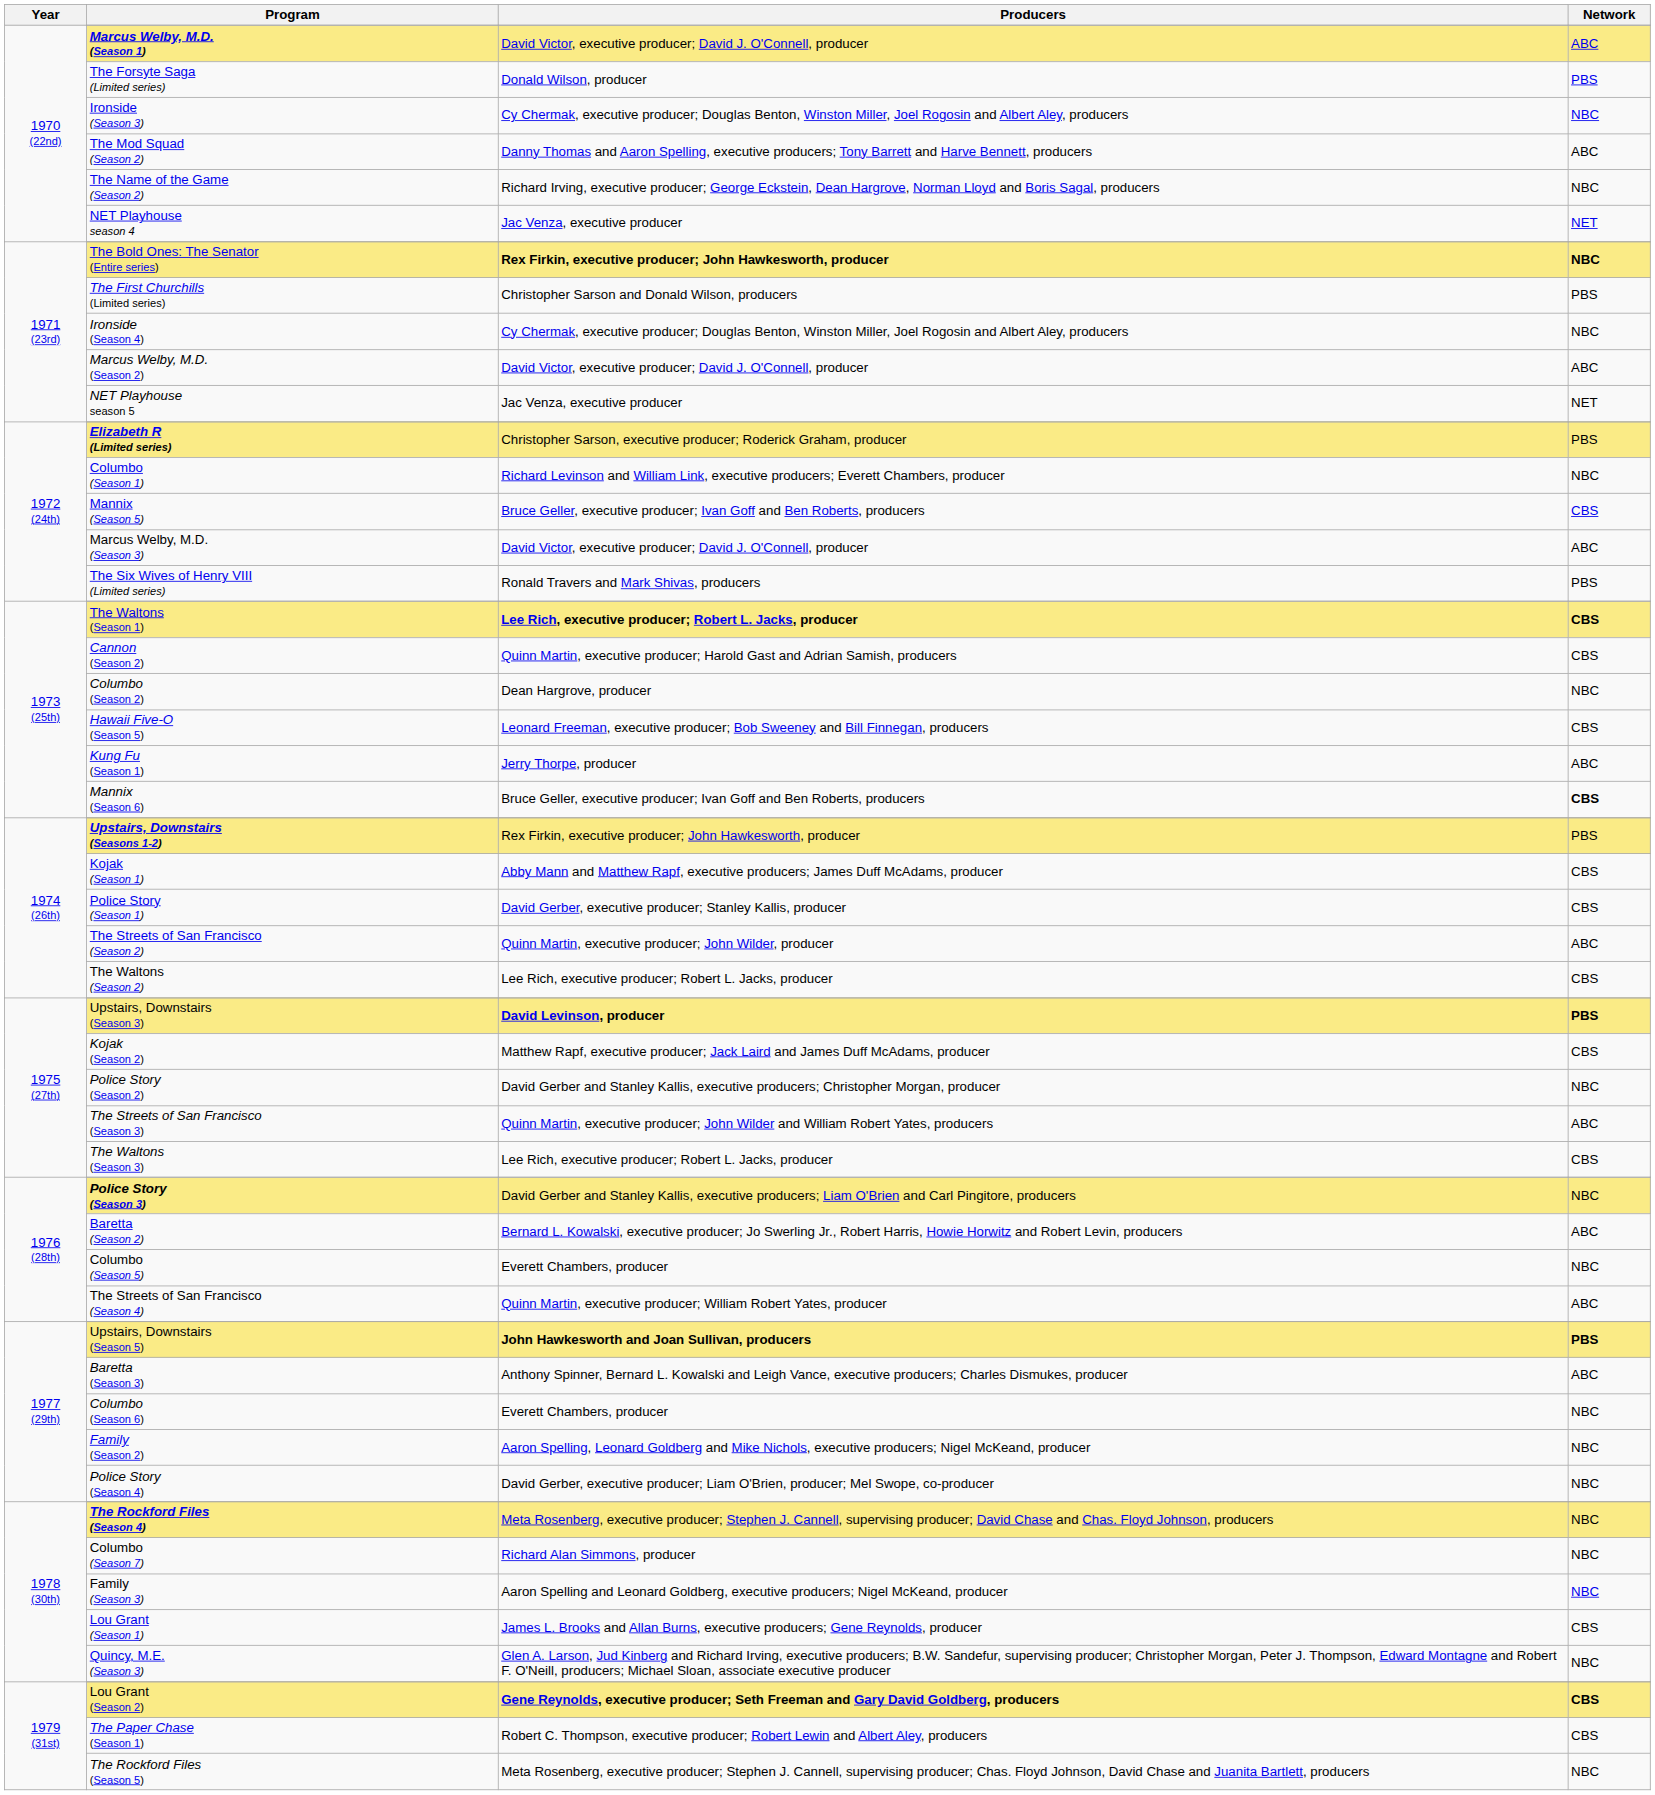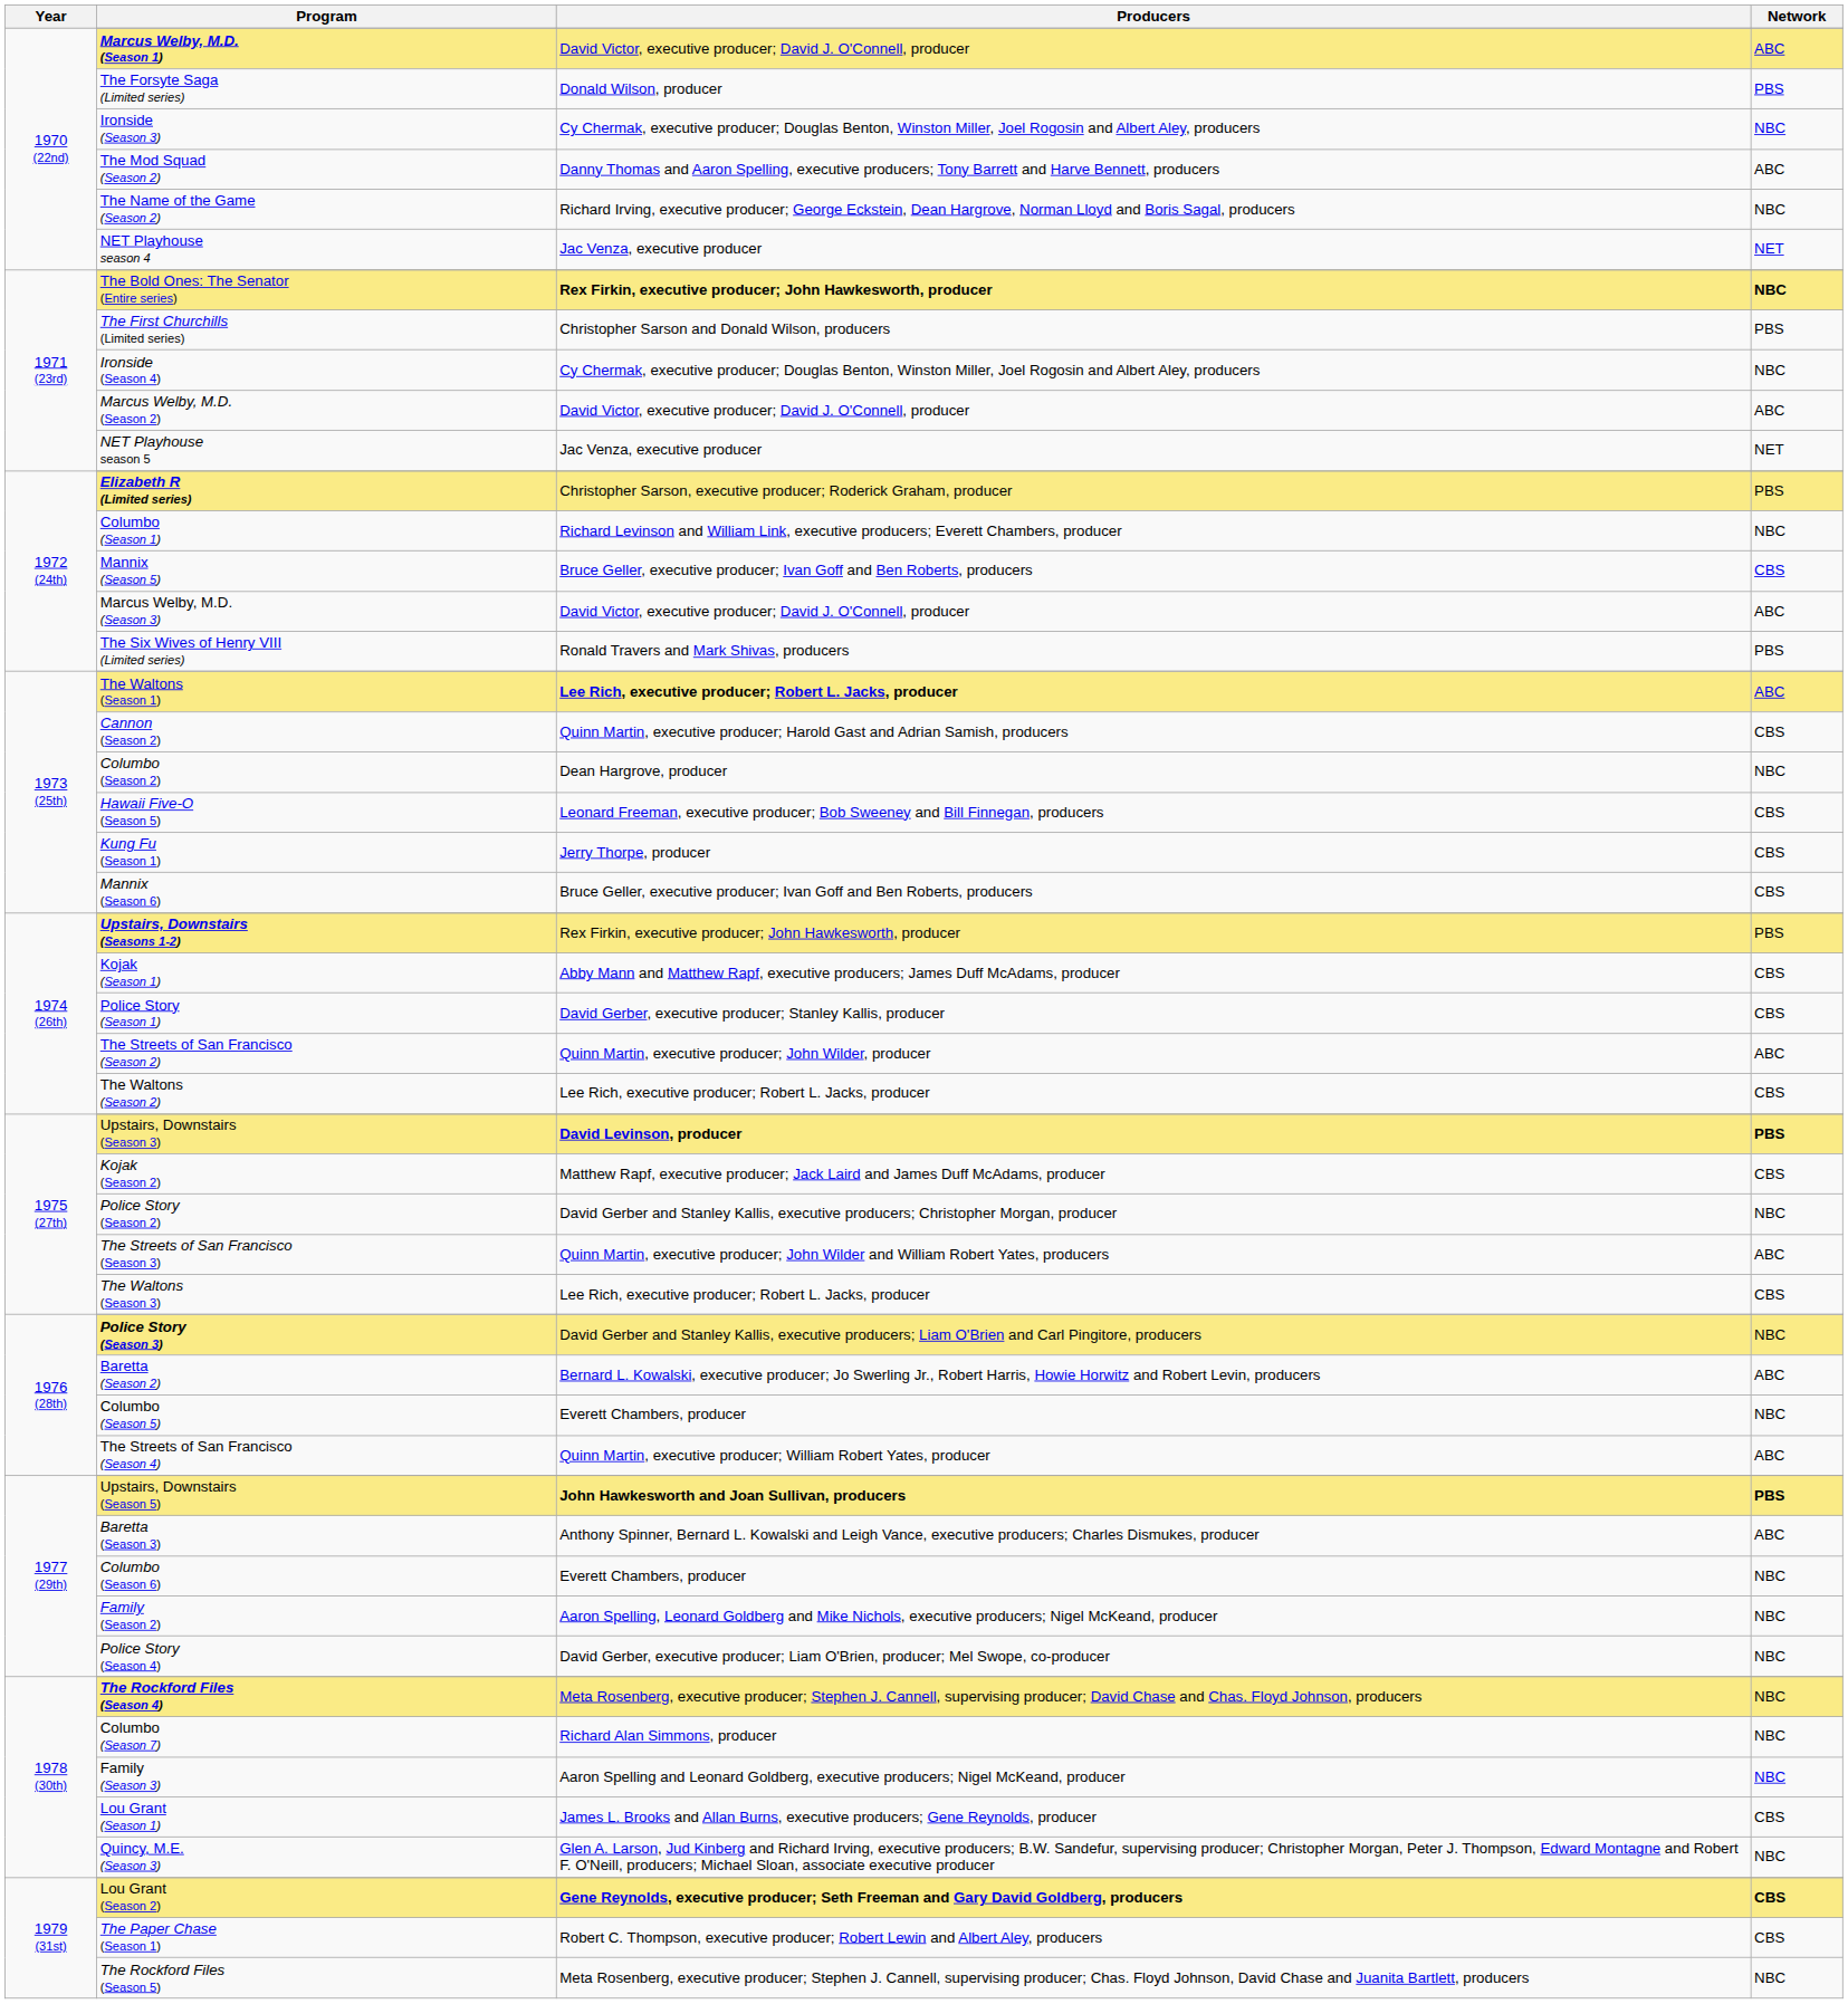The Waltons (Season 1) | Network: CBS -> ABC
Kung Fu (Season 1) | Network: ABC -> CBS
Mannix (Season 6) | Network: bold -> normal
